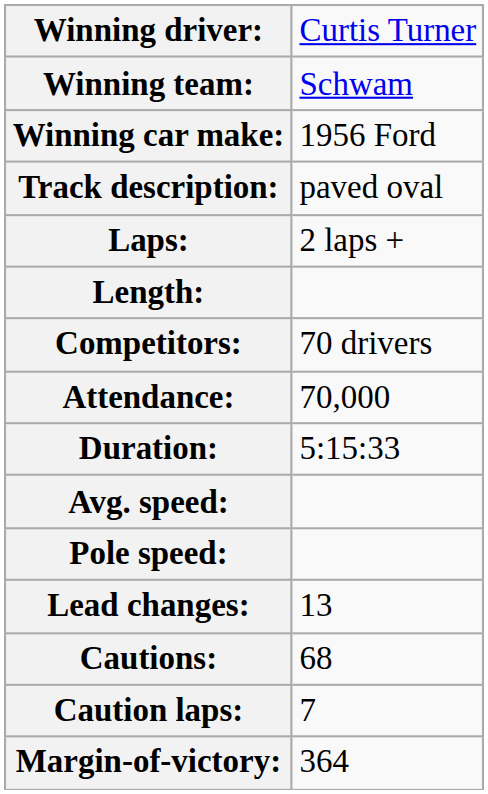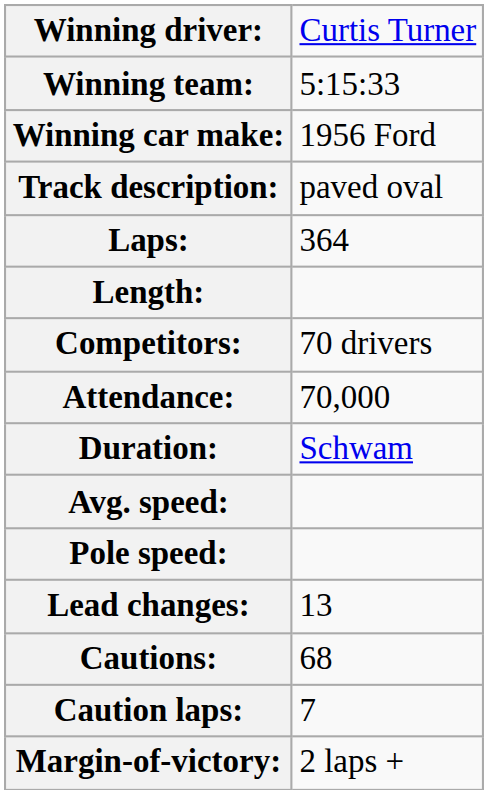Winning team: | column 2: Schwam -> 5:15:33
Laps: | column 2: 2 laps + -> 364
Duration: | column 2: 5:15:33 -> Schwam
Margin-of-victory: | column 2: 364 -> 2 laps +
